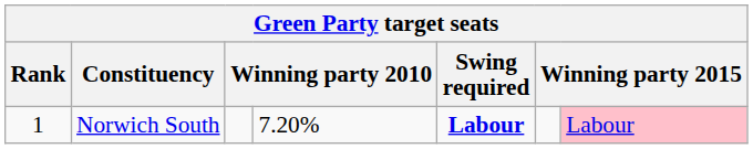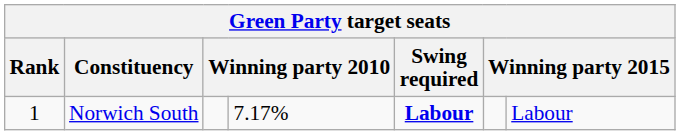Norwich South | column 4: 7.20% -> 7.17%
Norwich South | column 7: pink background -> no background
